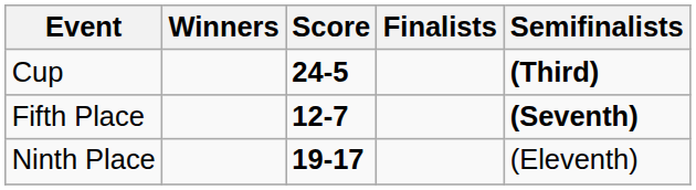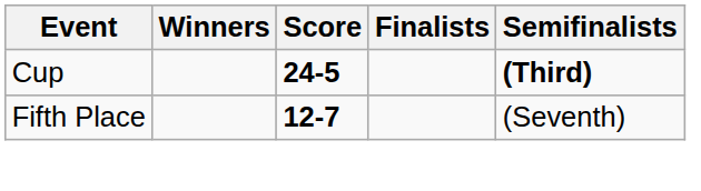Fifth Place | Semifinalists: bold -> normal
- row: Ninth Place | 19-17 | (Eleventh)
